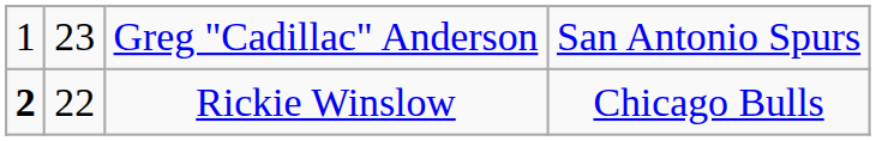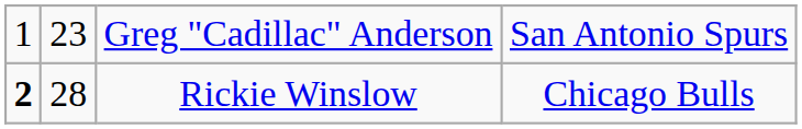Rickie Winslow | column 2: 22 -> 28
